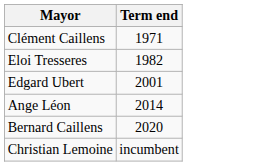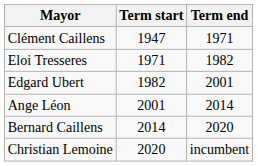+ column: Term start | 1947 | 1971 | 1982 | 2001 | 2014 | 2020
